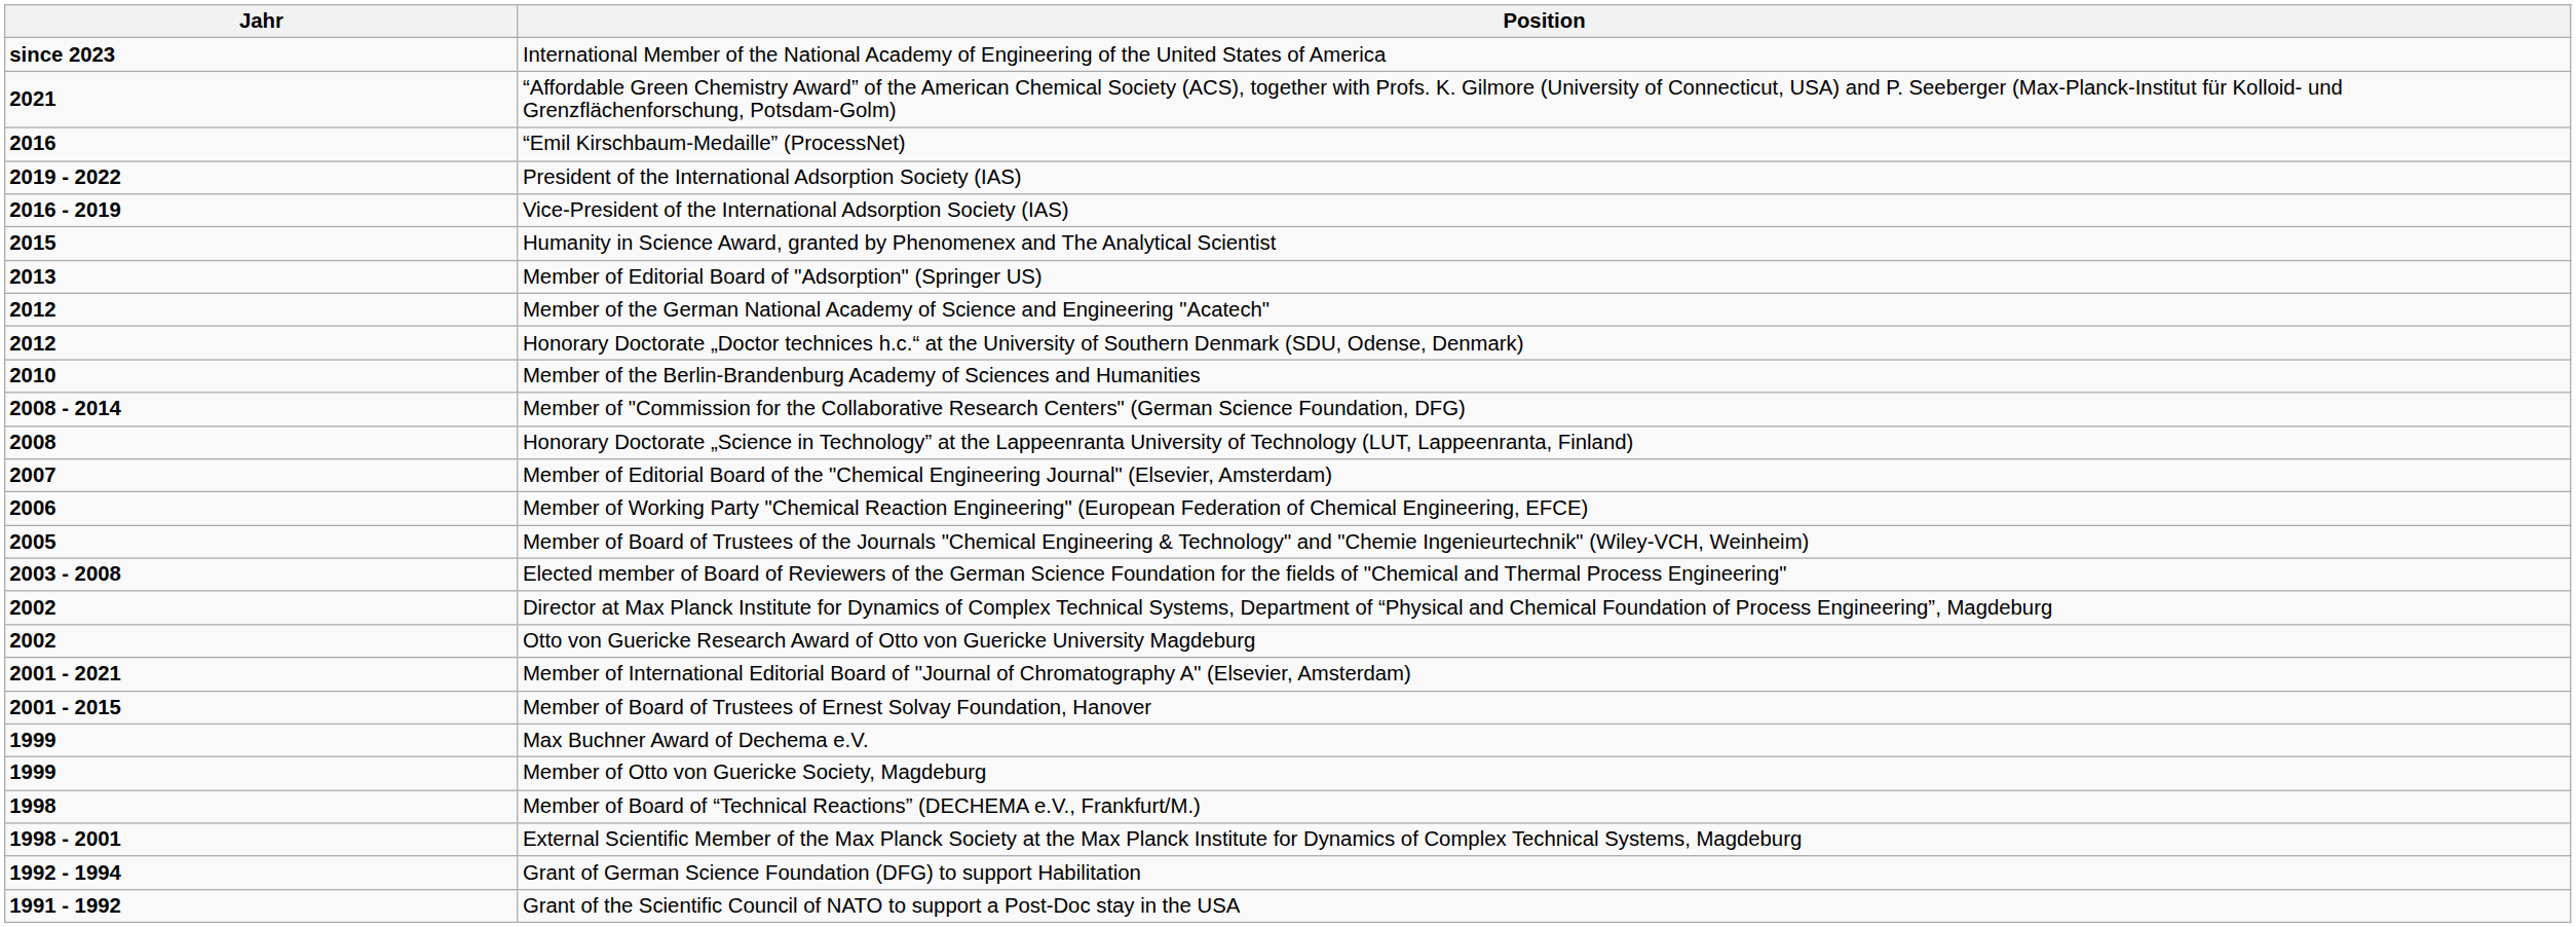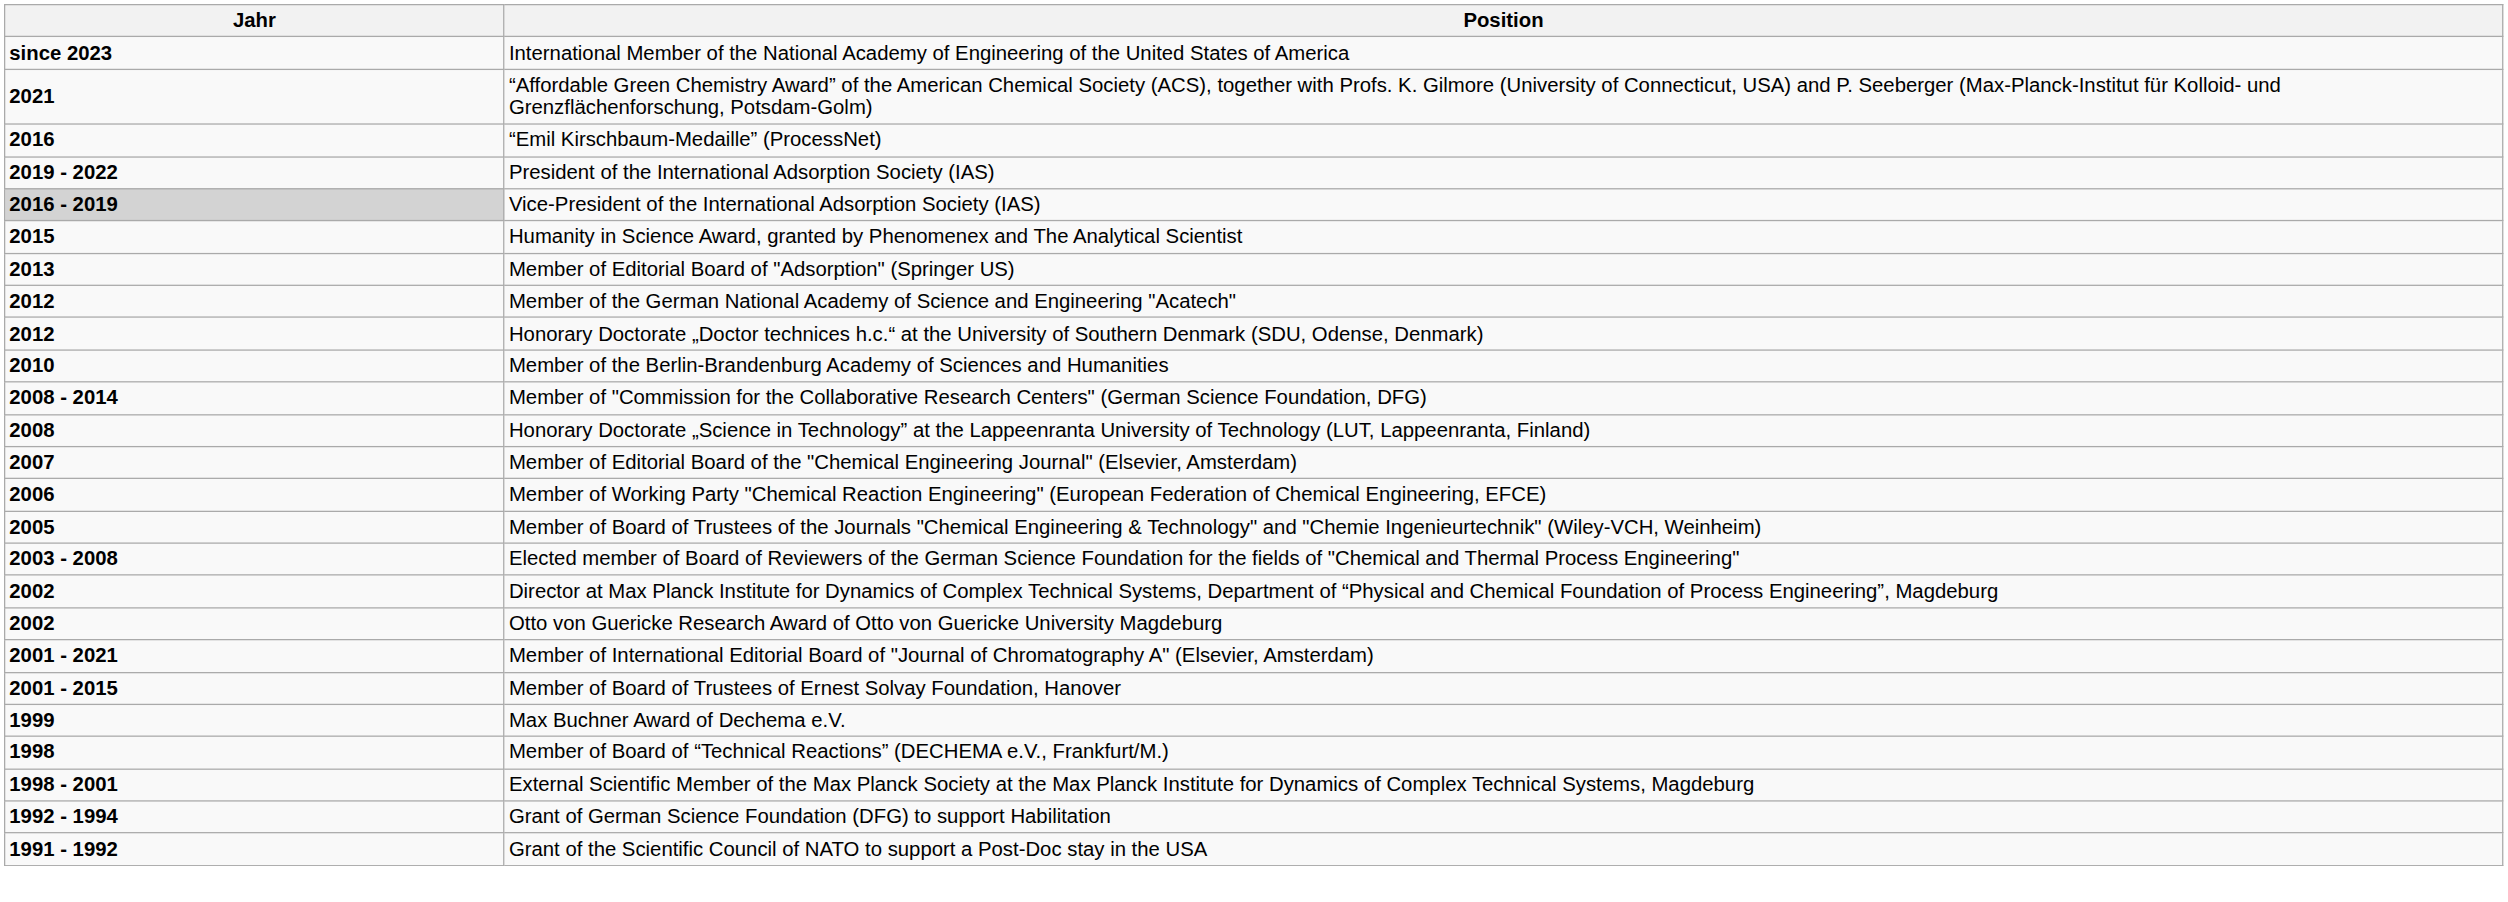Vice-President of the International Adsorption Society (IAS) | Jahr: no background -> lightgrey background
- row: 1999 | Member of Otto von Guericke Society, Magdeburg
